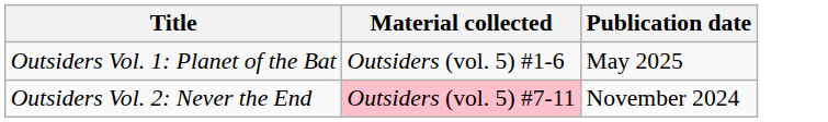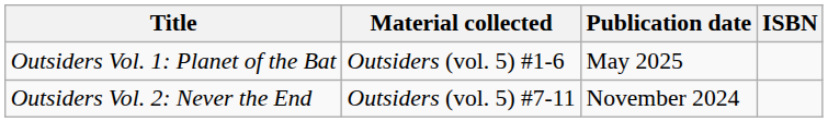+ column: ISBN
Outsiders Vol. 2: Never the End | Material collected: pink background -> no background
